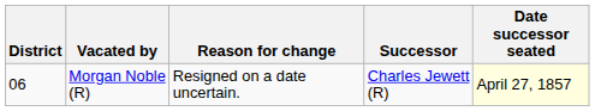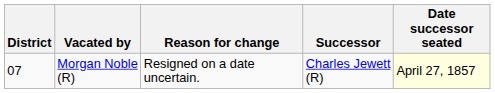Morgan Noble (R) | District: 06 -> 07
